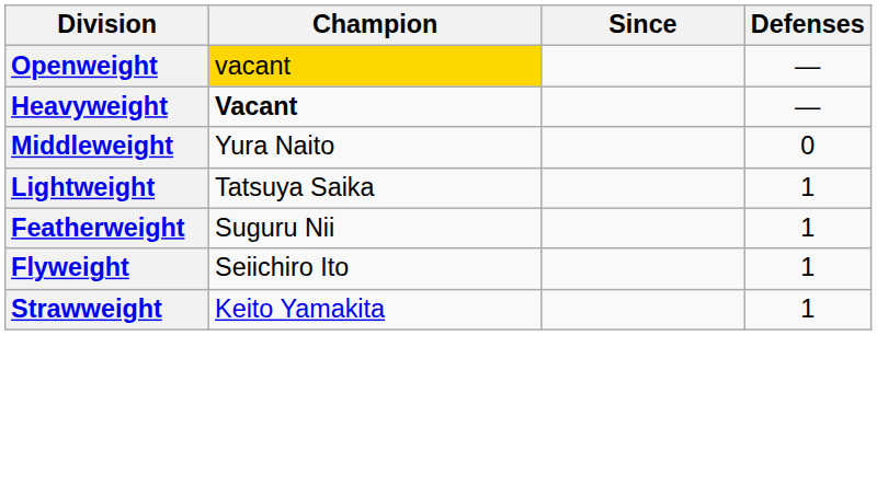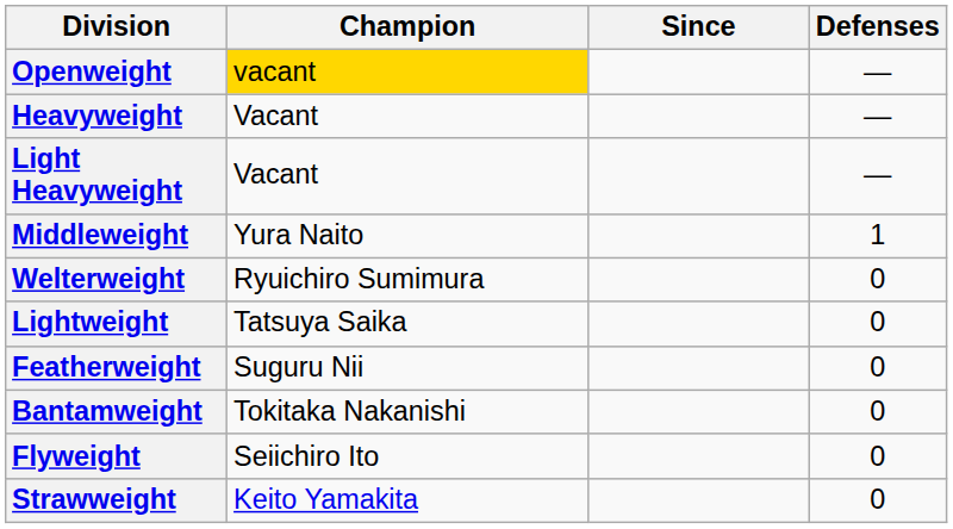Heavyweight | Champion: bold -> normal
+ row: Light Heavyweight | Vacant | —
Middleweight | Defenses: 0 -> 1
+ row: Welterweight | Ryuichiro Sumimura | 0
Lightweight | Defenses: 1 -> 0
Featherweight | Defenses: 1 -> 0
+ row: Bantamweight | Tokitaka Nakanishi | 0
Flyweight | Defenses: 1 -> 0
Strawweight | Defenses: 1 -> 0
